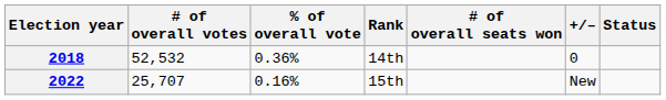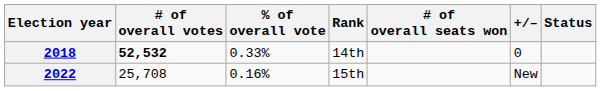2018 | # of overall votes: normal -> bold
2018 | % of overall vote: 0.36% -> 0.33%
2022 | # of overall votes: 25,707 -> 25,708
